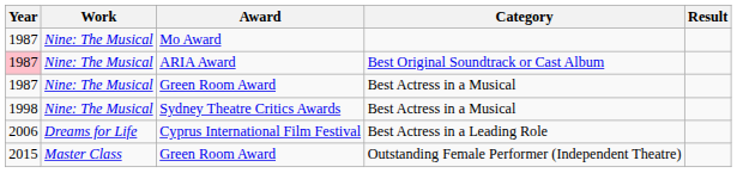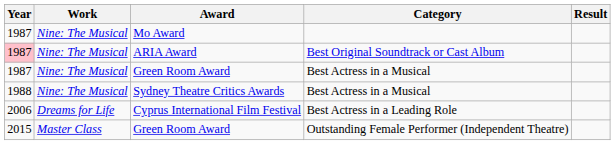Sydney Theatre Critics Awards | Year: 1998 -> 1988
